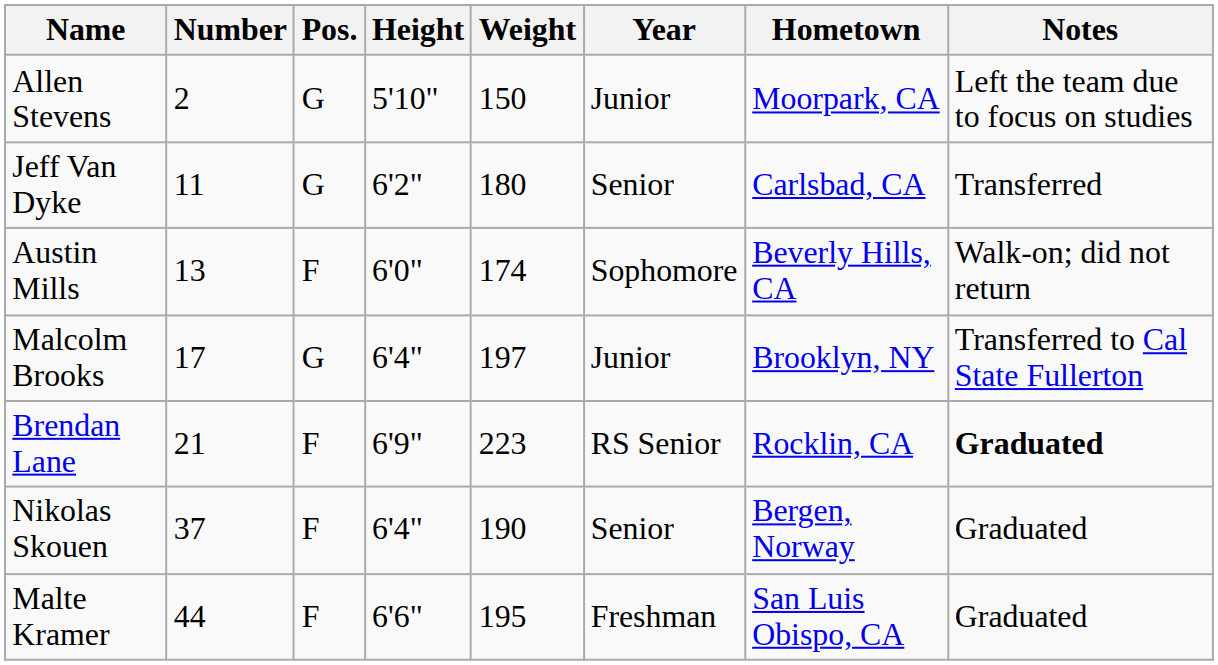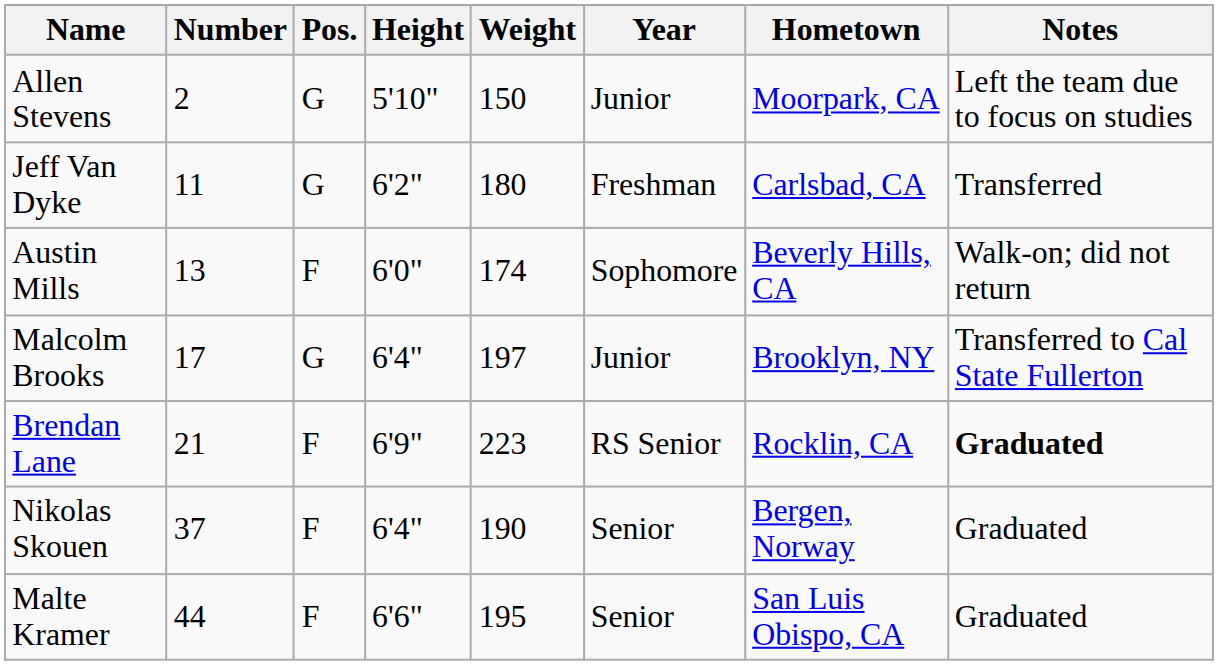Jeff Van Dyke | Year: Senior -> Freshman
Malte Kramer | Year: Freshman -> Senior
